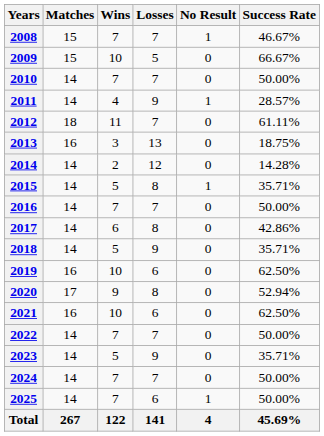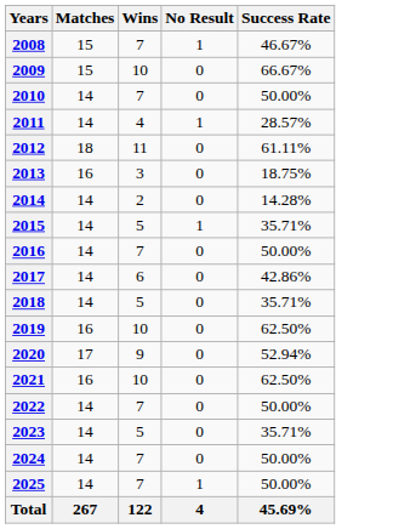- column: Losses | 7 | 5 | 7 | 9 | 7 | 13 | 12 | 8 | 7 | 8 | 9 | 6 | 8 | 6 | 7 | 9 | 7 | 6 | 141
